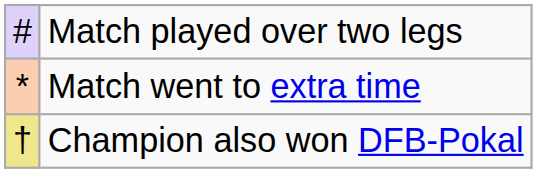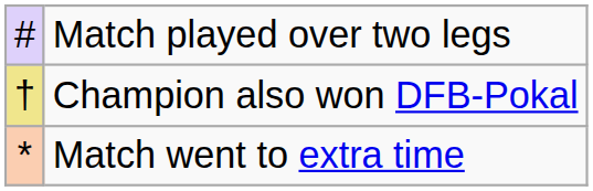rows swapped: Match went to extra time <-> Champion also won DFB-Pokal
